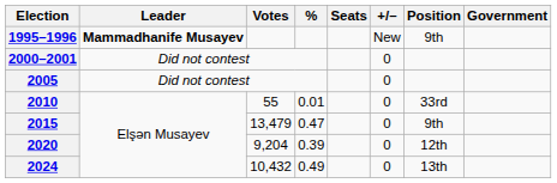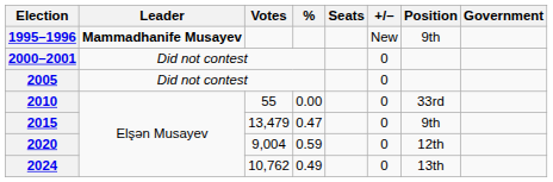2010 | %: 0.01 -> 0.00
2020 | Votes: 9,204 -> 9,004
2020 | %: 0.39 -> 0.59
2024 | Votes: 10,432 -> 10,762
